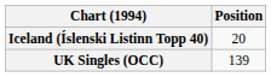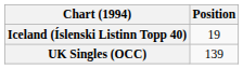Iceland (Íslenski Listinn Topp 40) | Position: 20 -> 19
